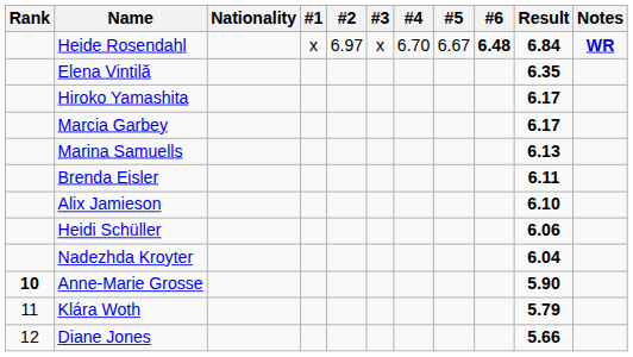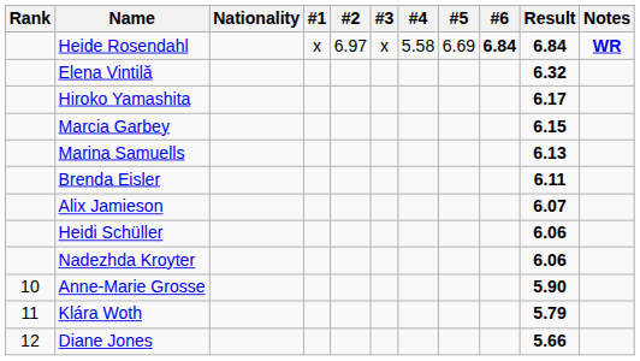Heide Rosendahl | #4: 6.70 -> 5.58
Heide Rosendahl | #5: 6.67 -> 6.69
Heide Rosendahl | #6: 6.48 -> 6.84
Elena Vintilă | Result: 6.35 -> 6.32
Marcia Garbey | Result: 6.17 -> 6.15
Alix Jamieson | Result: 6.10 -> 6.07
Nadezhda Kroyter | Result: 6.04 -> 6.06
Anne-Marie Grosse | Rank: bold -> normal
